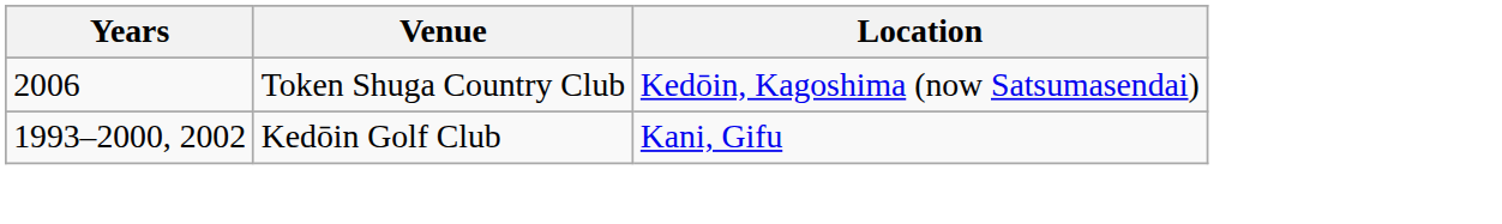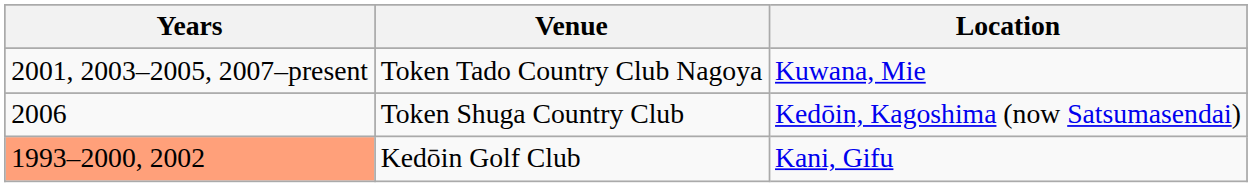+ row: 2001, 2003–2005, 2007–present | Token Tado Country Club Nagoya | Kuwana, Mie
Kedōin Golf Club | Years: no background -> lightsalmon background
